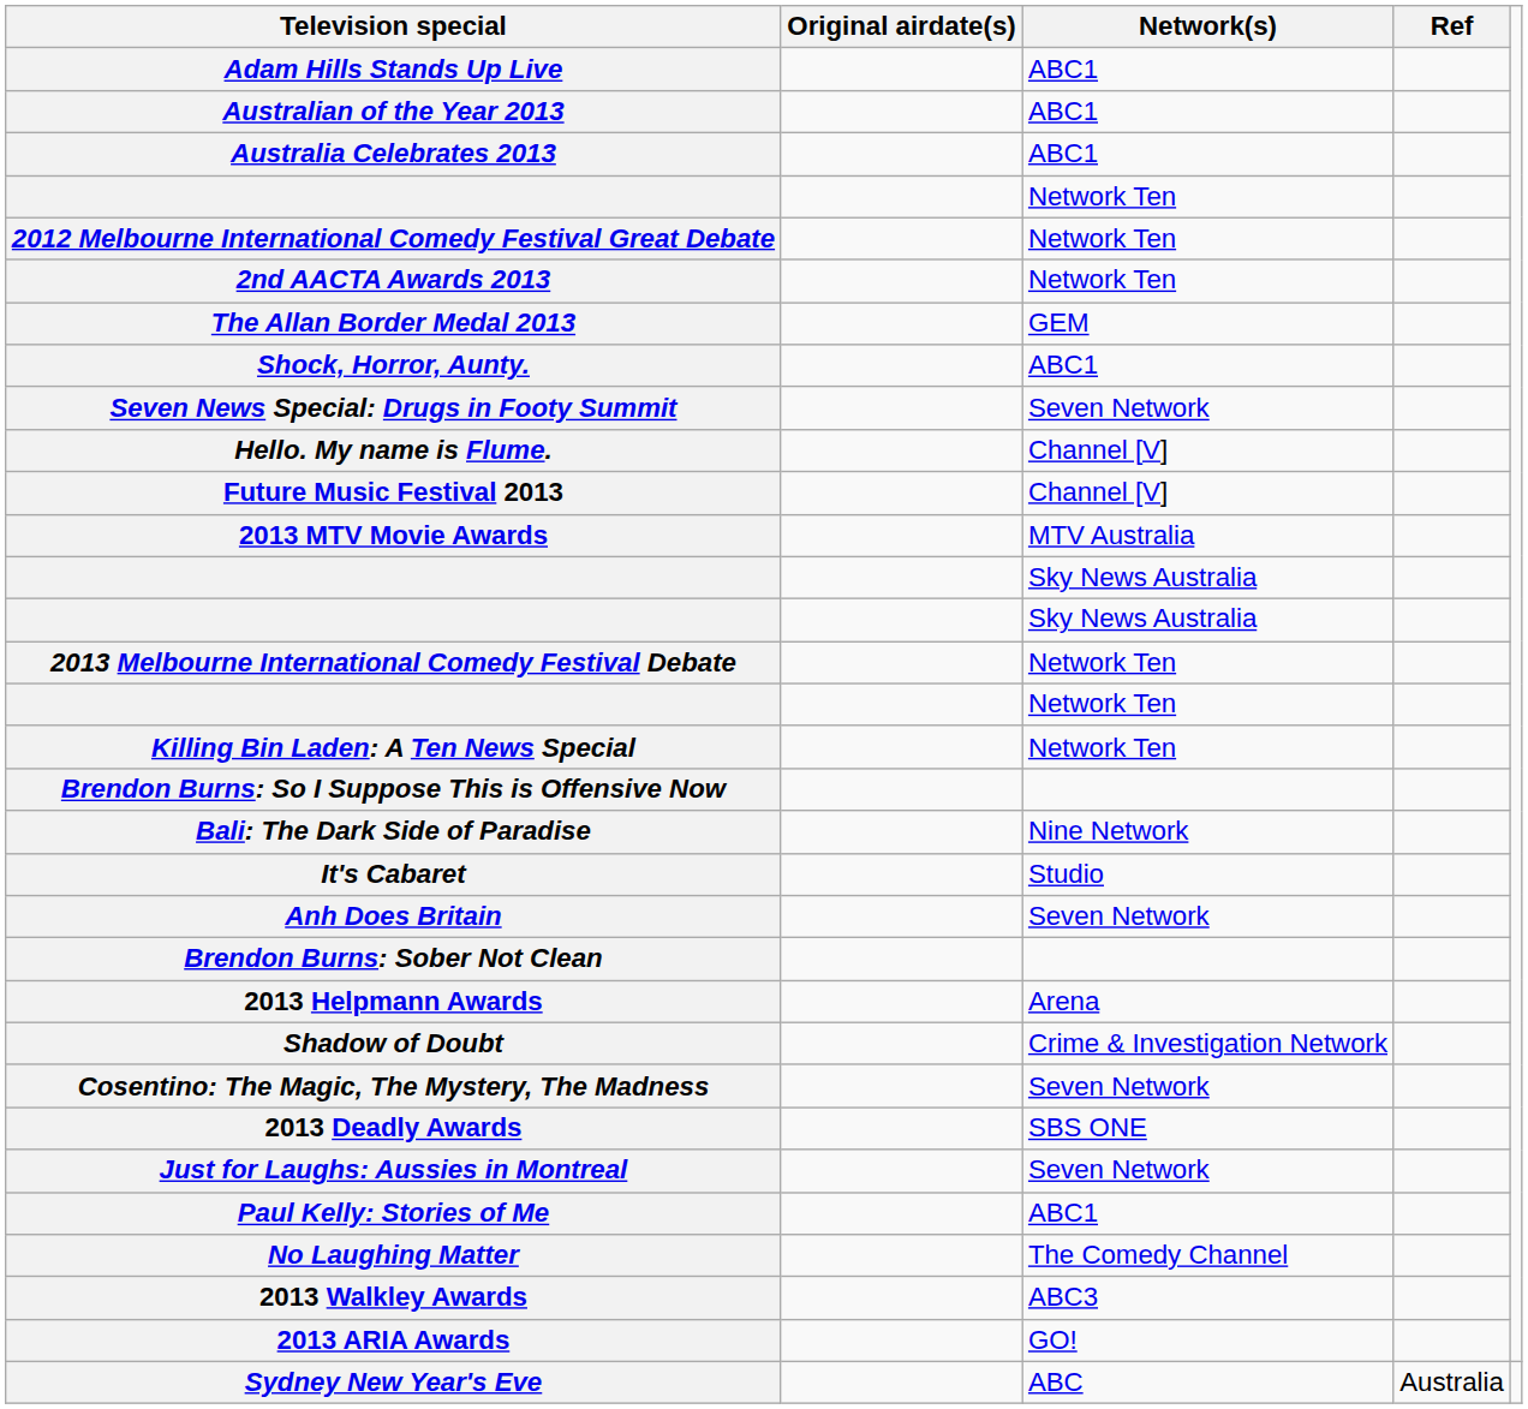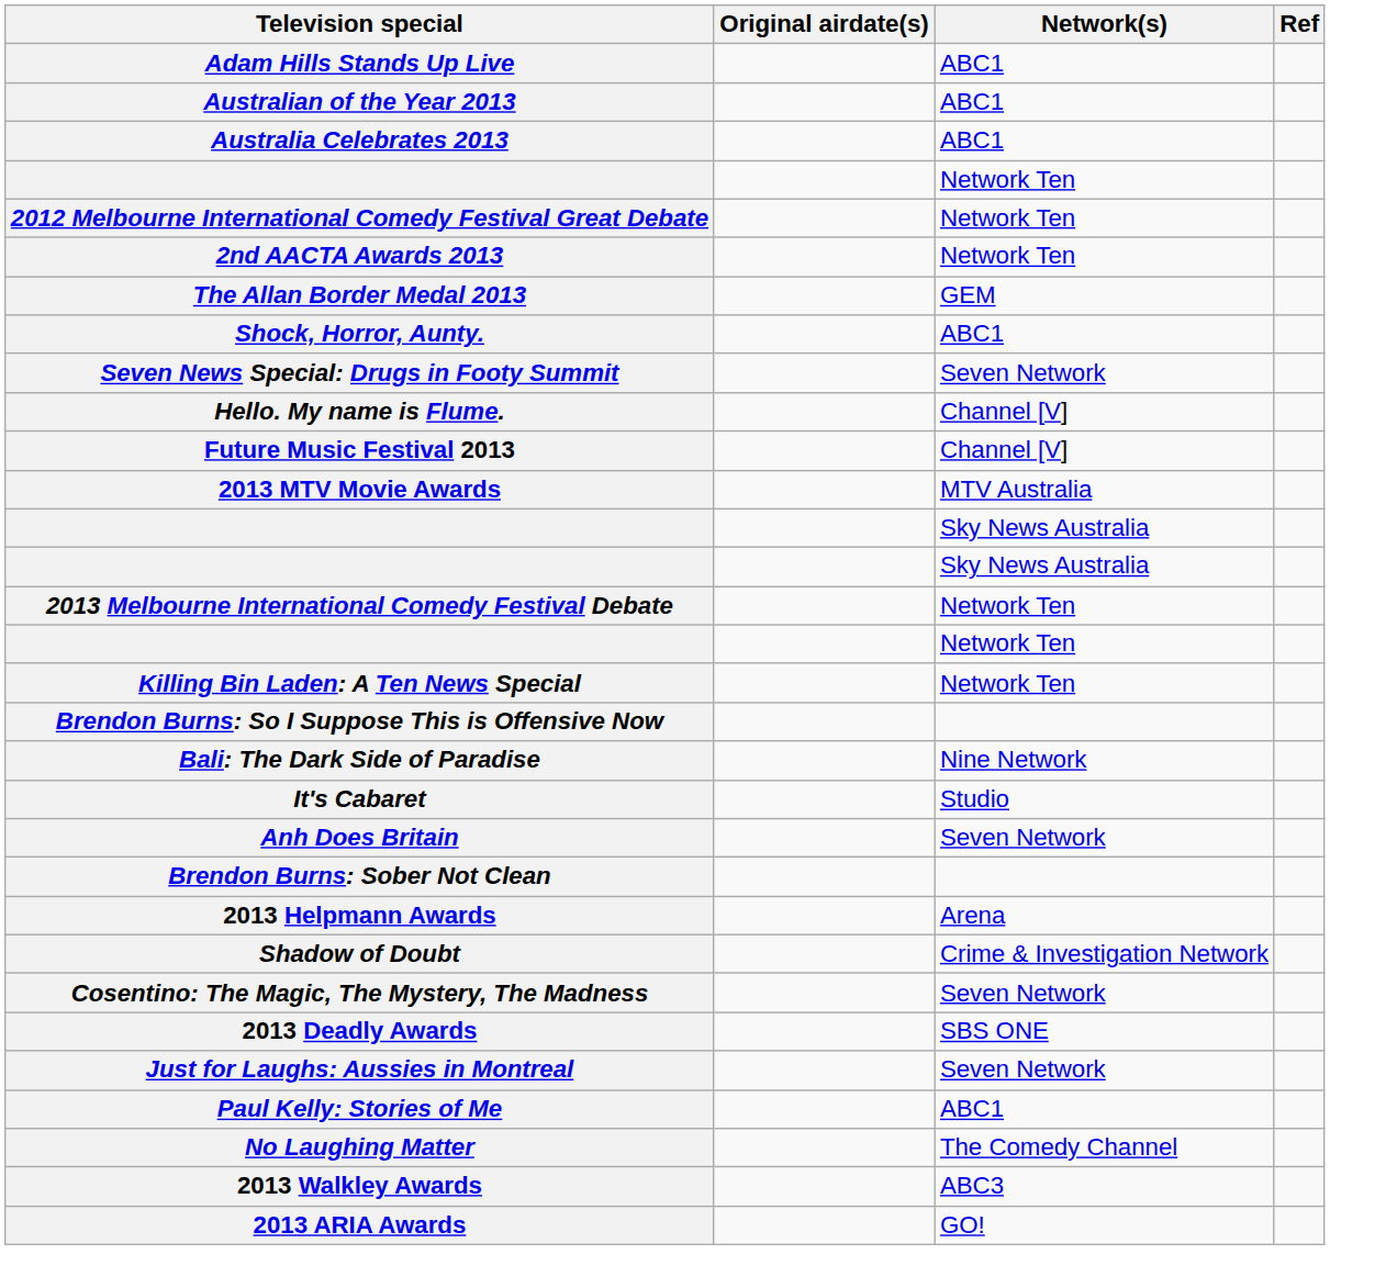- row: Sydney New Year's Eve | ABC | Australia
